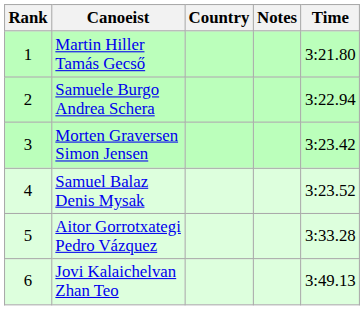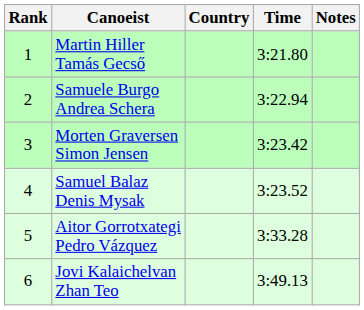columns swapped: Time <-> Notes
